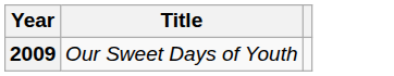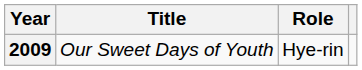+ column: Role | Hye-rin
